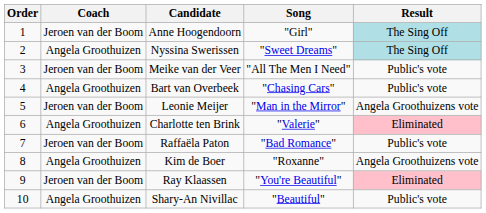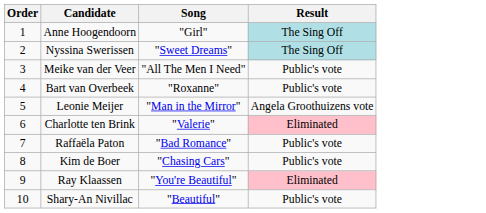- column: Coach | Jeroen van der Boom | Angela Groothuizen | Jeroen van der Boom | Angela Groothuizen | Jeroen van der Boom | Angela Groothuizen | Jeroen van der Boom | Angela Groothuizen | Jeroen van der Boom | Angela Groothuizen
Bart van Overbeek | Song: "Chasing Cars" -> "Roxanne"
Kim de Boer | Song: "Roxanne" -> "Chasing Cars"
Kim de Boer | Result: Angela Groothuizens vote -> Public's vote
